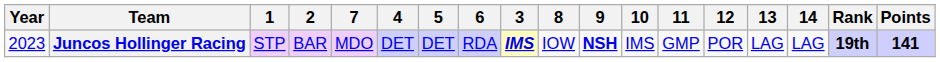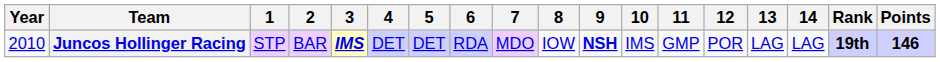columns swapped: 3 <-> 7
Juncos Hollinger Racing | Year: 2023 -> 2010
Juncos Hollinger Racing | Points: 141 -> 146
